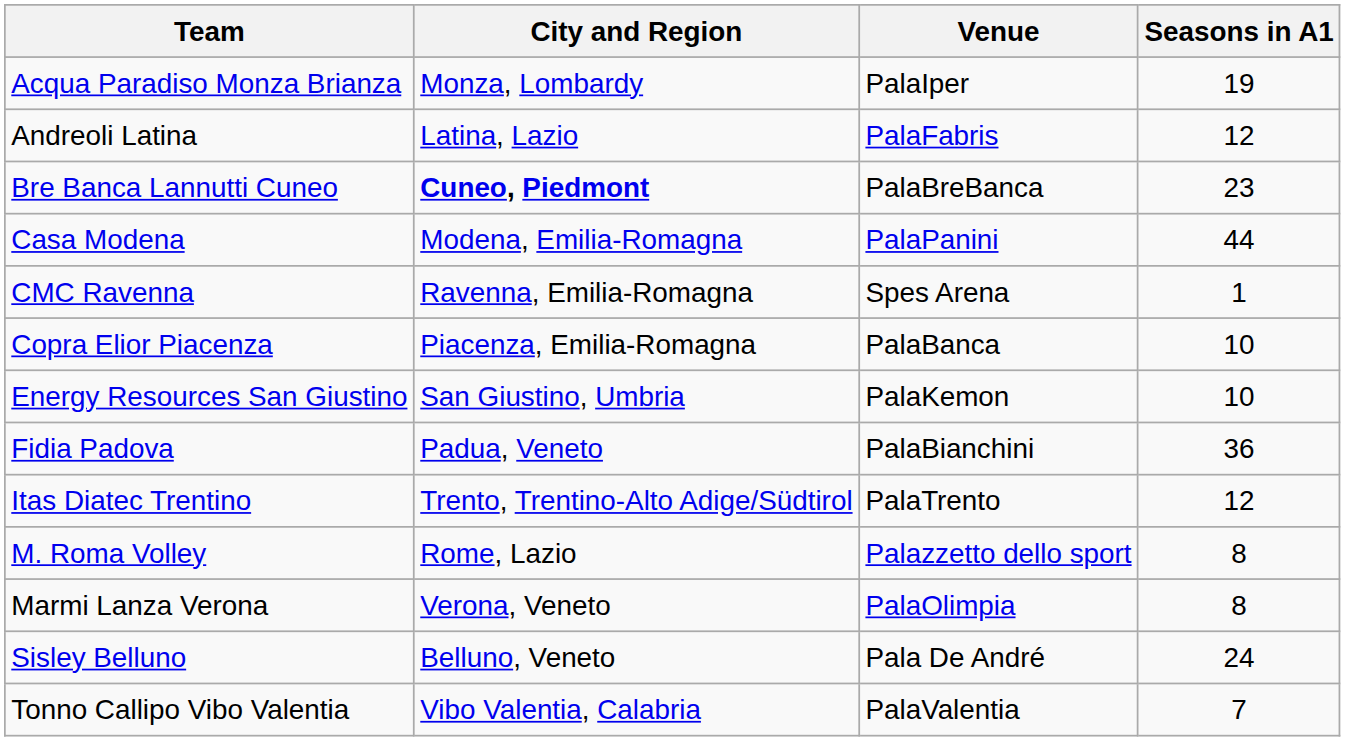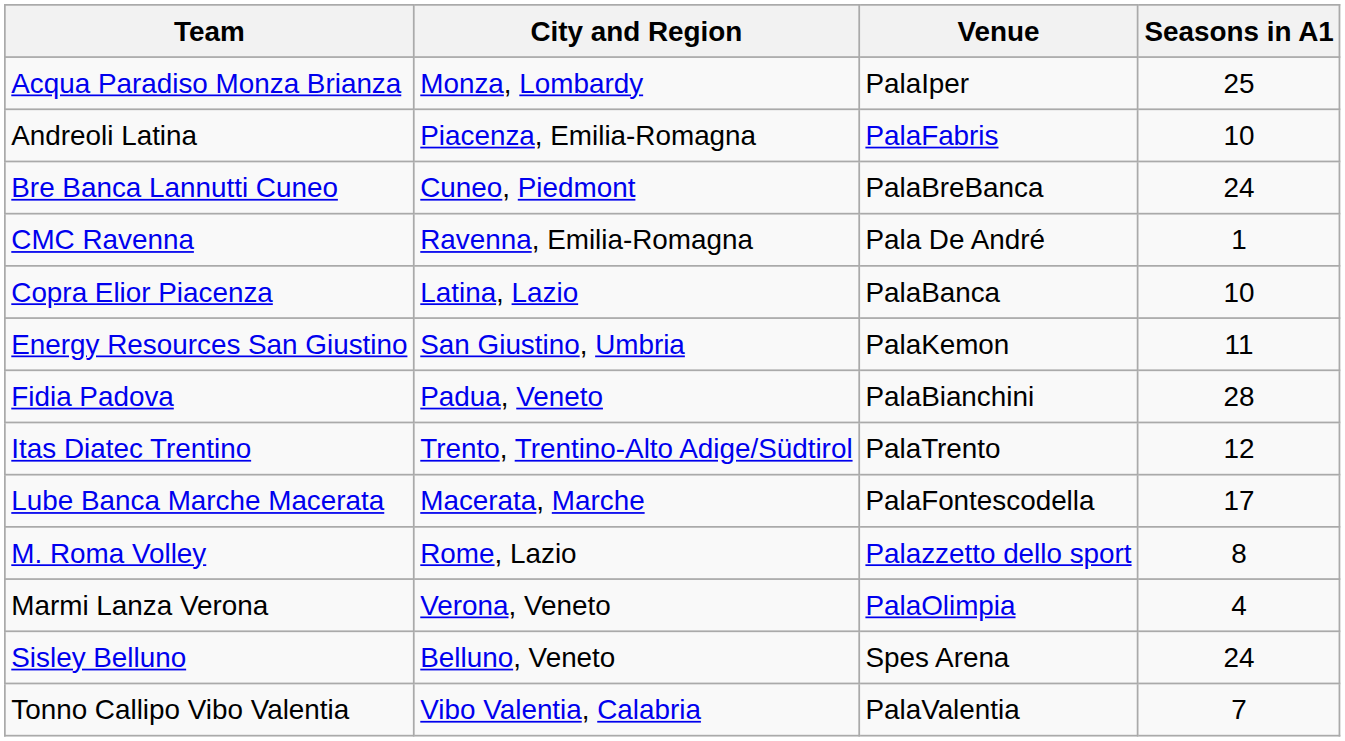Acqua Paradiso Monza Brianza | Seasons in A1: 19 -> 25
Andreoli Latina | City and Region: Latina, Lazio -> Piacenza, Emilia-Romagna
Andreoli Latina | Seasons in A1: 12 -> 10
Bre Banca Lannutti Cuneo | City and Region: bold -> normal
Bre Banca Lannutti Cuneo | Seasons in A1: 23 -> 24
- row: Casa Modena | Modena, Emilia-Romagna | PalaPanini | 44
CMC Ravenna | Venue: Spes Arena -> Pala De André
Copra Elior Piacenza | City and Region: Piacenza, Emilia-Romagna -> Latina, Lazio
Energy Resources San Giustino | Seasons in A1: 10 -> 11
Fidia Padova | Seasons in A1: 36 -> 28
+ row: Lube Banca Marche Macerata | Macerata, Marche | PalaFontescodella | 17
Marmi Lanza Verona | Seasons in A1: 8 -> 4
Sisley Belluno | Venue: Pala De André -> Spes Arena
